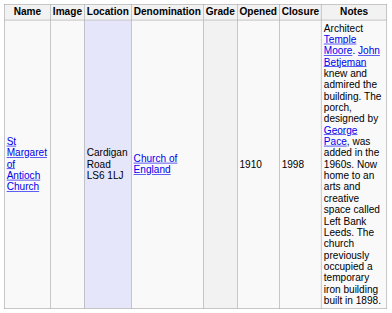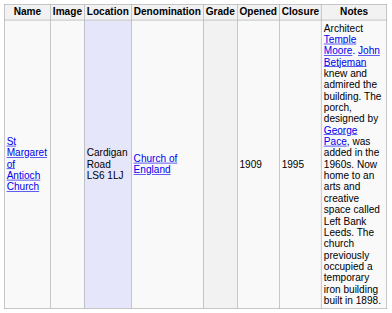St Margaret of Antioch Church | Opened: 1910 -> 1909
St Margaret of Antioch Church | Closure: 1998 -> 1995
